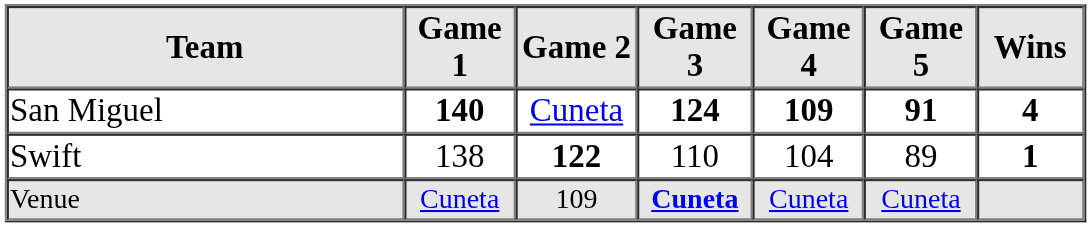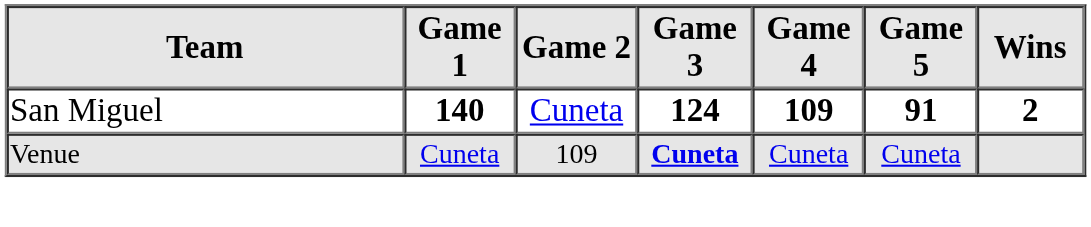San Miguel | Wins: 4 -> 2
- row: Swift | 138 | 122 | 110 | 104 | 89 | 1
